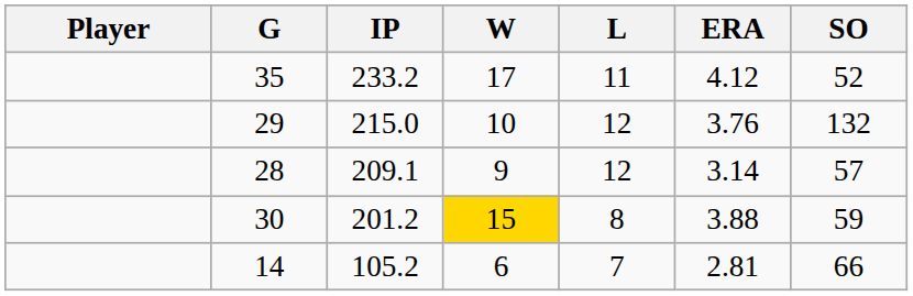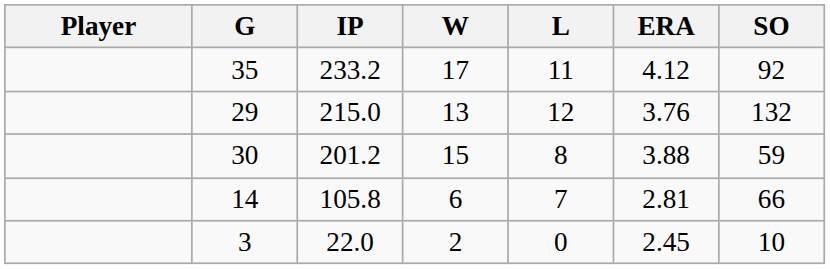35 | SO: 52 -> 92
29 | W: 10 -> 13
- row: 28 | 209.1 | 9 | 12 | 3.14 | 57
30 | W: gold background -> no background
14 | IP: 105.2 -> 105.8
+ row: 3 | 22.0 | 2 | 0 | 2.45 | 10
